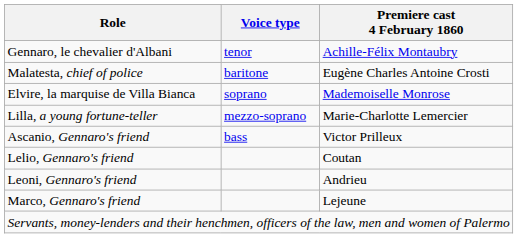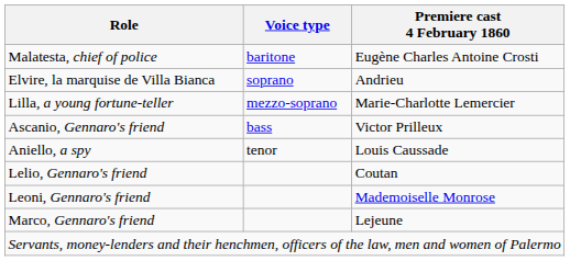- row: Gennaro, le chevalier d'Albani | tenor | Achille-Félix Montaubry
Elvire, la marquise de Villa Bianca | Premiere cast 4 February 1860: Mademoiselle Monrose -> Andrieu
+ row: Aniello, a spy | tenor | Louis Caussade
Leoni, Gennaro's friend | Premiere cast 4 February 1860: Andrieu -> Mademoiselle Monrose
